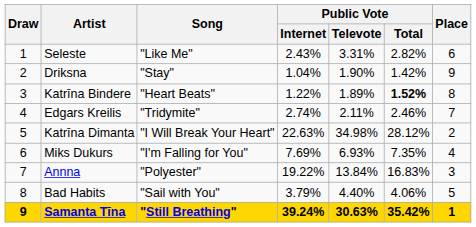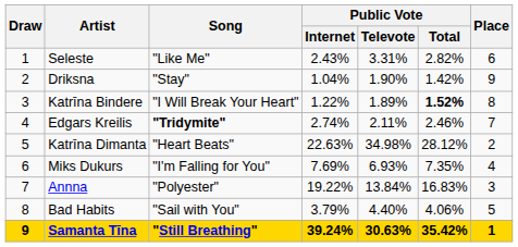Katrīna Bindere | Song: "Heart Beats" -> "I Will Break Your Heart"
Edgars Kreilis | Song: normal -> bold
Katrīna Dimanta | Song: "I Will Break Your Heart" -> "Heart Beats"
